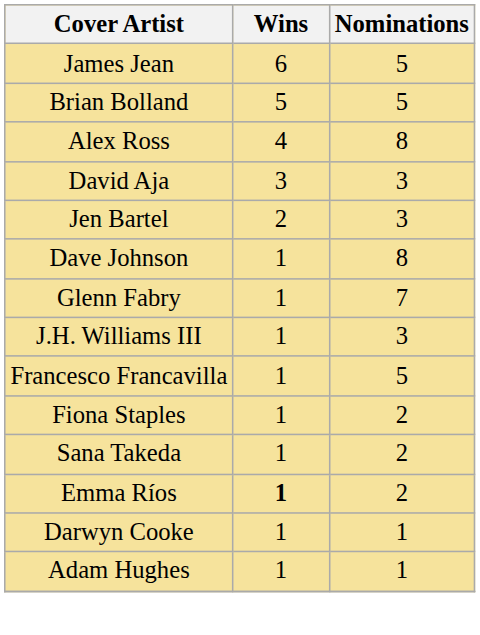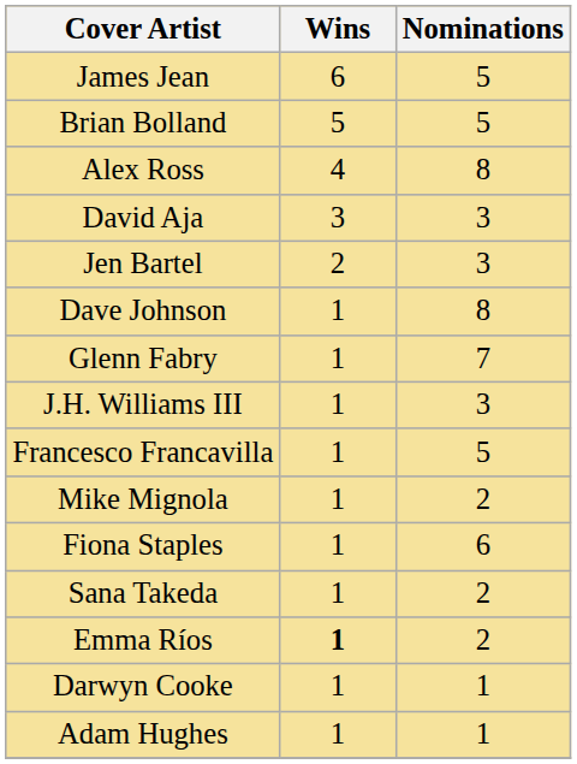+ row: Mike Mignola | 1 | 2
Fiona Staples | Nominations: 2 -> 6
